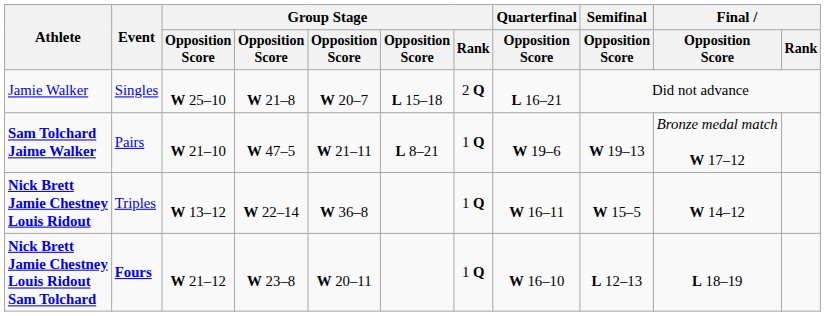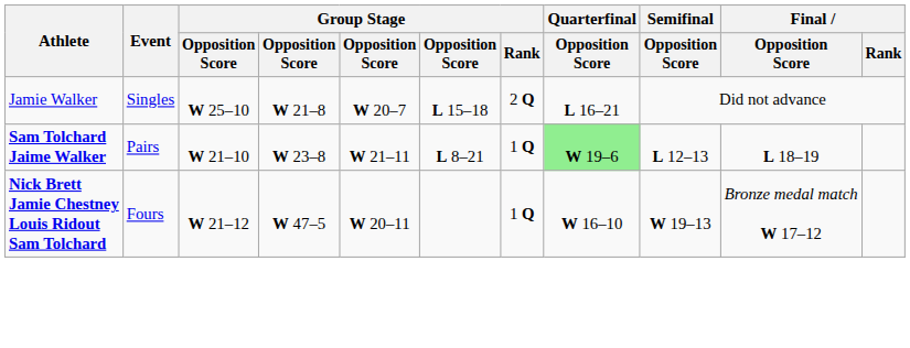Sam Tolchard Jaime Walker | column 4: W 47–5 -> W 23–8
Sam Tolchard Jaime Walker | Quarterfinal / Opposition Score: no background -> lightgreen background
Sam Tolchard Jaime Walker | Semifinal / Opposition Score: W 19–13 -> L 12–13
Sam Tolchard Jaime Walker | Final / Opposition Score: Bronze medal match W 17–12 -> L 18–19
- row: Nick Brett Jamie Chestney Louis Ridout | Triples | W 13–12 | W 22–14 | W 36–8 | 1 Q | W 16–11 | W 15–5 | W 14–12
Nick Brett Jamie Chestney Louis Ridout Sam Tolchard | Event: bold -> normal
Nick Brett Jamie Chestney Louis Ridout Sam Tolchard | column 4: W 23–8 -> W 47–5
Nick Brett Jamie Chestney Louis Ridout Sam Tolchard | Semifinal / Opposition Score: L 12–13 -> W 19–13
Nick Brett Jamie Chestney Louis Ridout Sam Tolchard | Final / Opposition Score: L 18–19 -> Bronze medal match W 17–12
